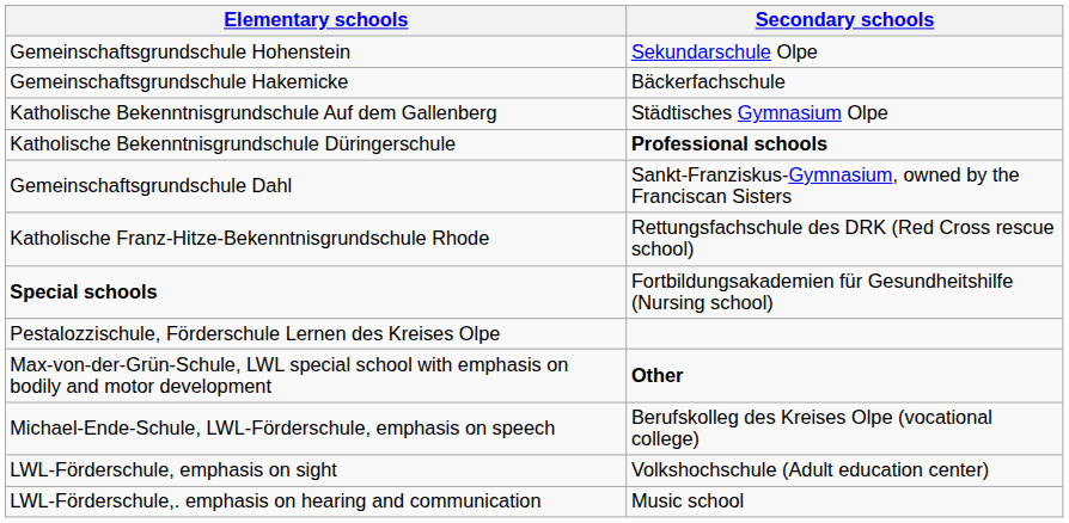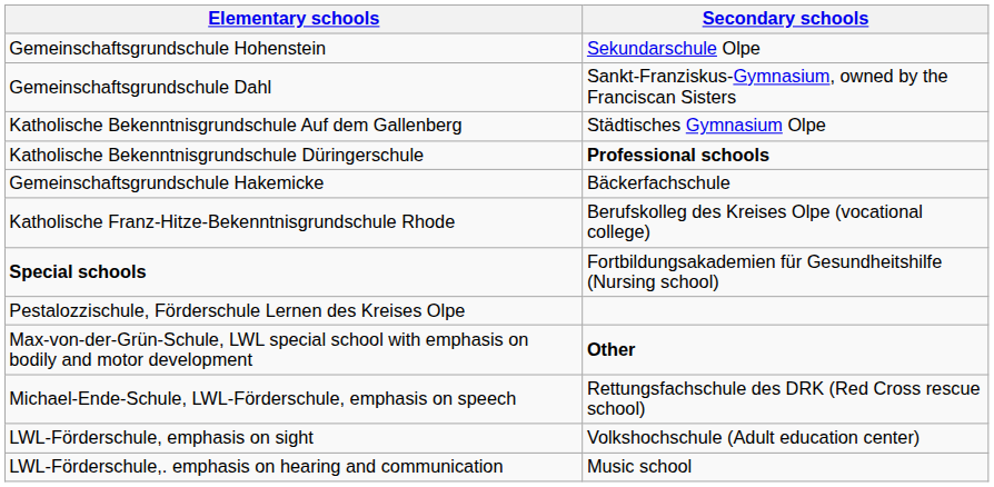rows swapped: Gemeinschaftsgrundschule Dahl <-> Gemeinschaftsgrundschule Hakemicke
Katholische Franz-Hitze-Bekenntnisgrundschule Rhode | Secondary schools: Rettungsfachschule des DRK (Red Cross rescue school) -> Berufskolleg des Kreises Olpe (vocational college)
Michael-Ende-Schule, LWL-Förderschule, emphasis on speech | Secondary schools: Berufskolleg des Kreises Olpe (vocational college) -> Rettungsfachschule des DRK (Red Cross rescue school)
